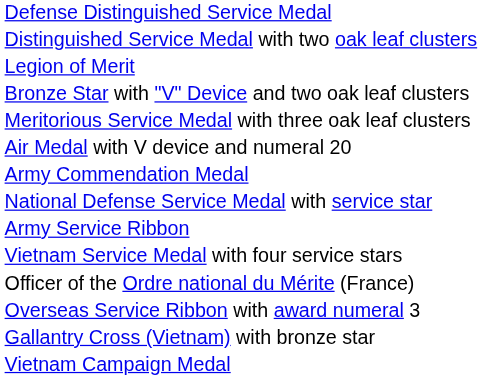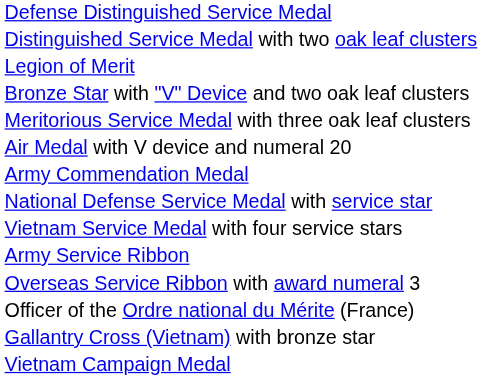rows swapped: Vietnam Service Medal with four service stars <-> Army Service Ribbon
rows swapped: Overseas Service Ribbon with award numeral 3 <-> Officer of the Ordre national du Mérite (France)
